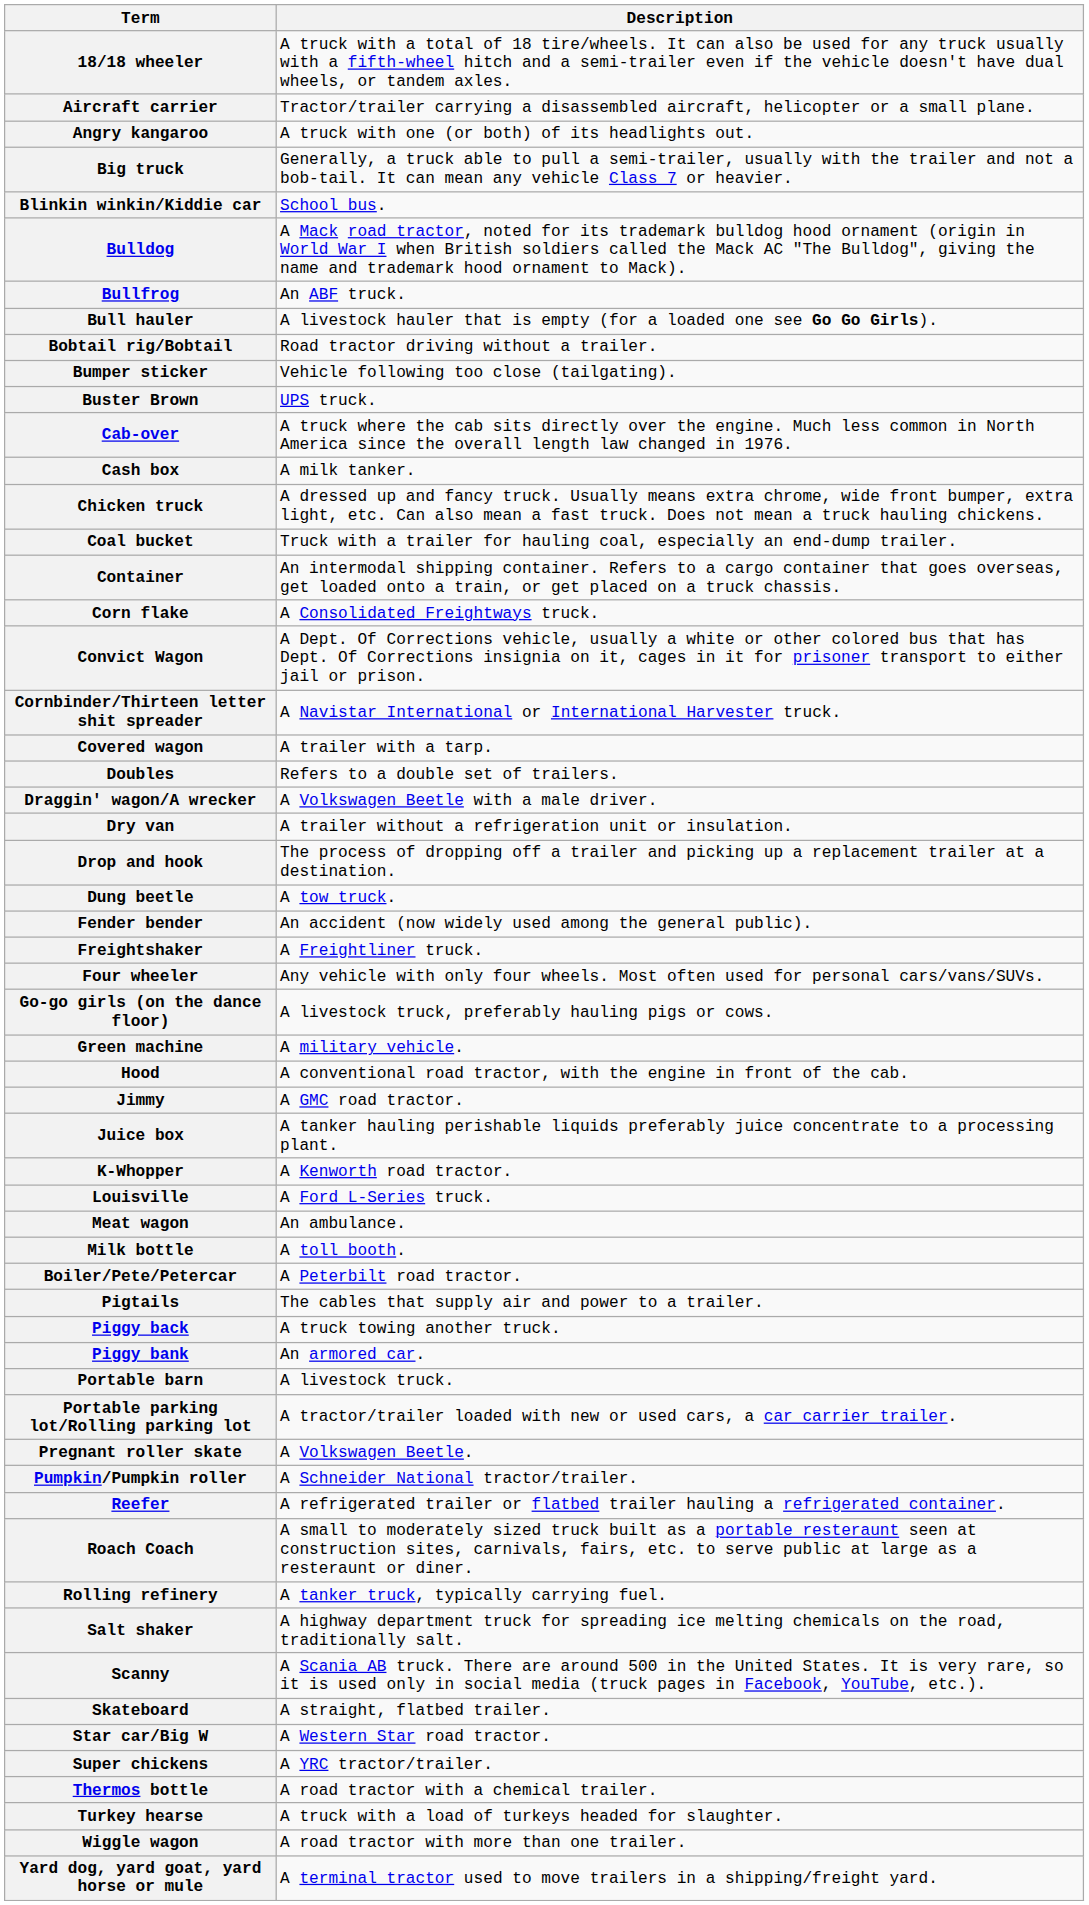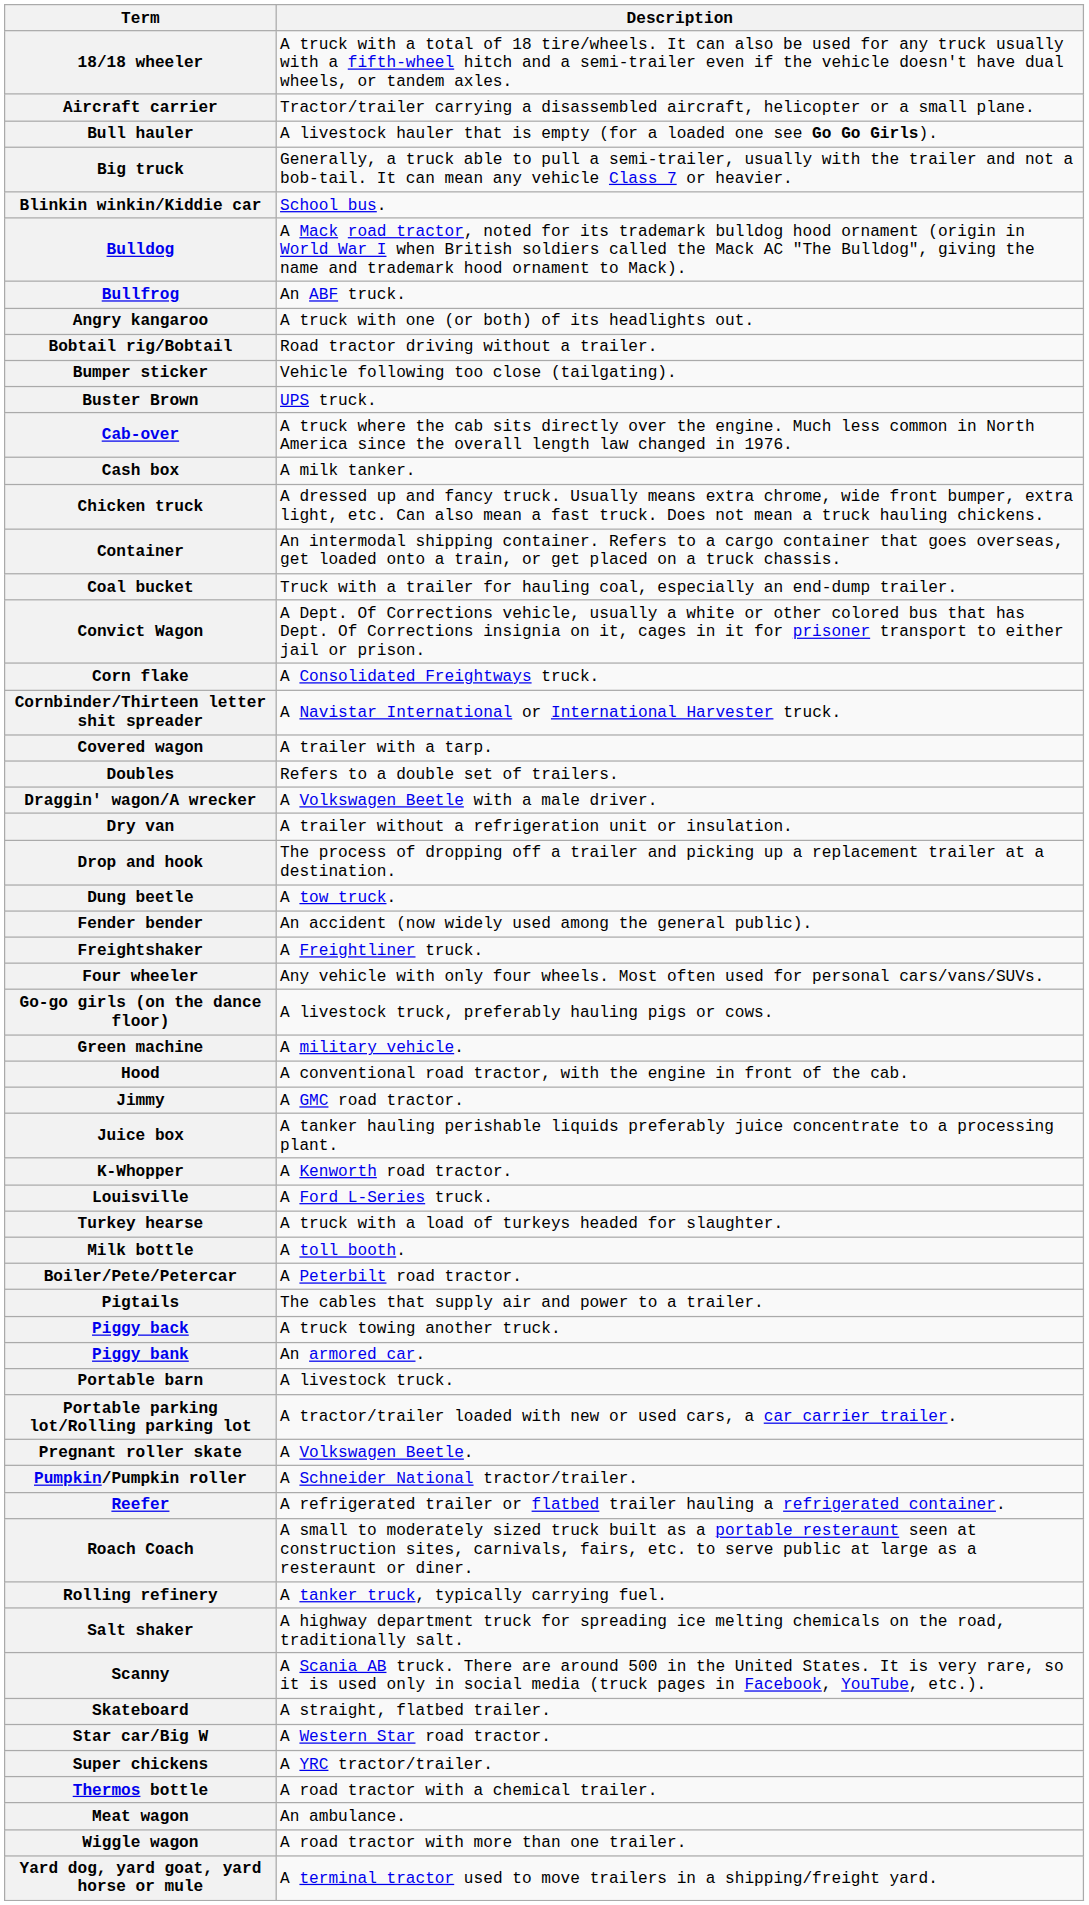rows swapped: Angry kangaroo <-> Bull hauler
rows swapped: Coal bucket <-> Container
rows swapped: Convict Wagon <-> Corn flake
rows swapped: Meat wagon <-> Turkey hearse
